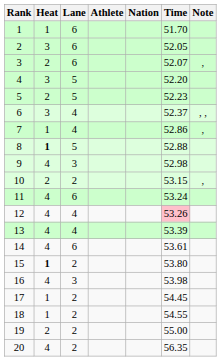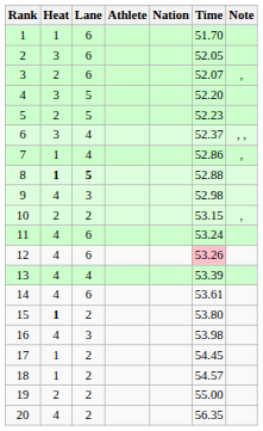8 | Lane: normal -> bold
12 | Lane: 4 -> 6
18 | Time: 54.55 -> 54.57
